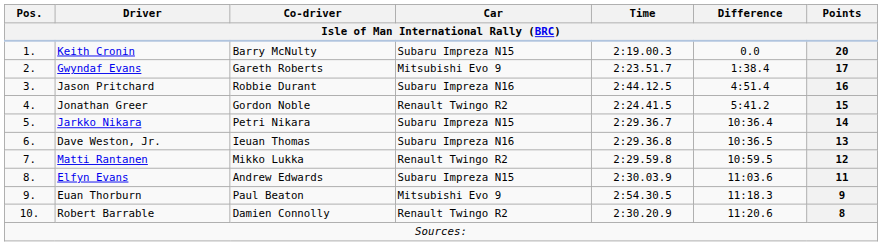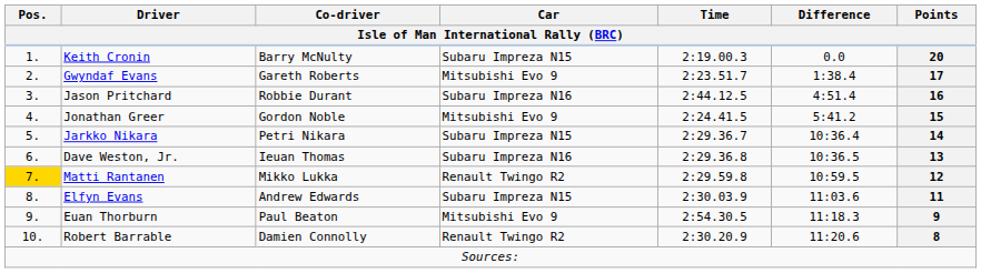Jonathan Greer | Car / Isle of Man International Rally (BRC): Renault Twingo R2 -> Mitsubishi Evo 9
Matti Rantanen | Pos. / Isle of Man International Rally (BRC): no background -> gold background
